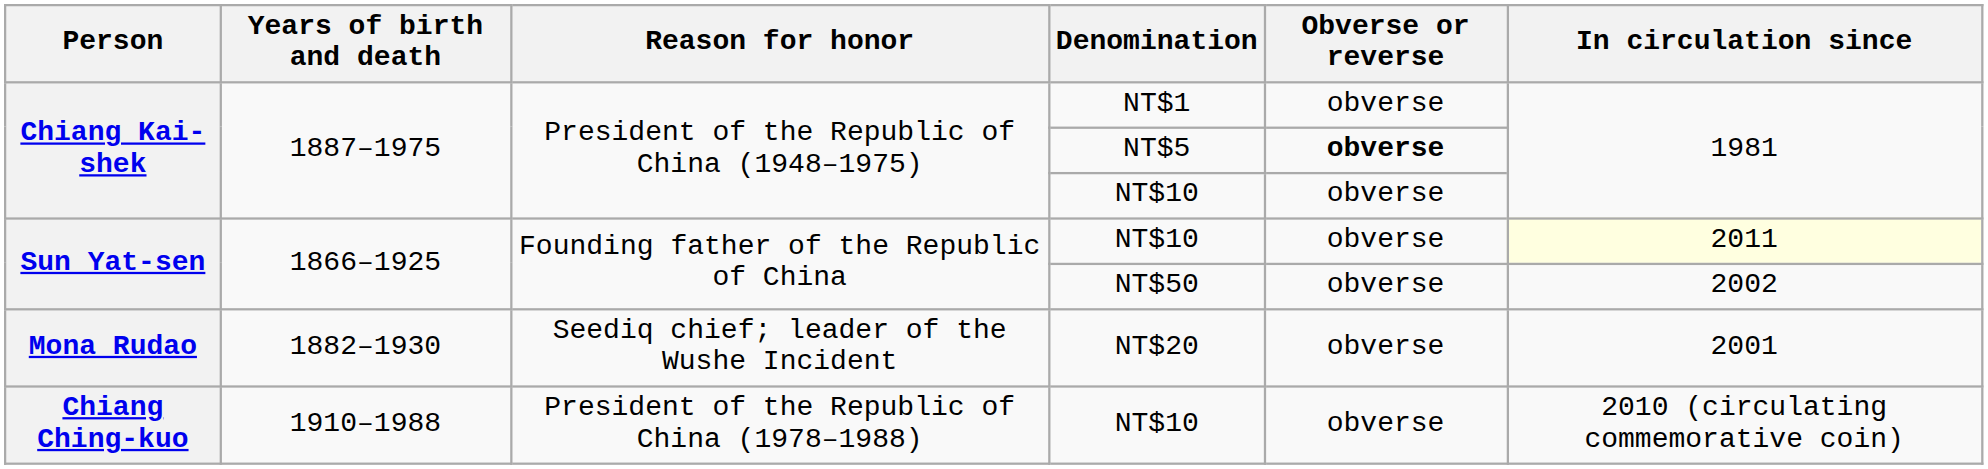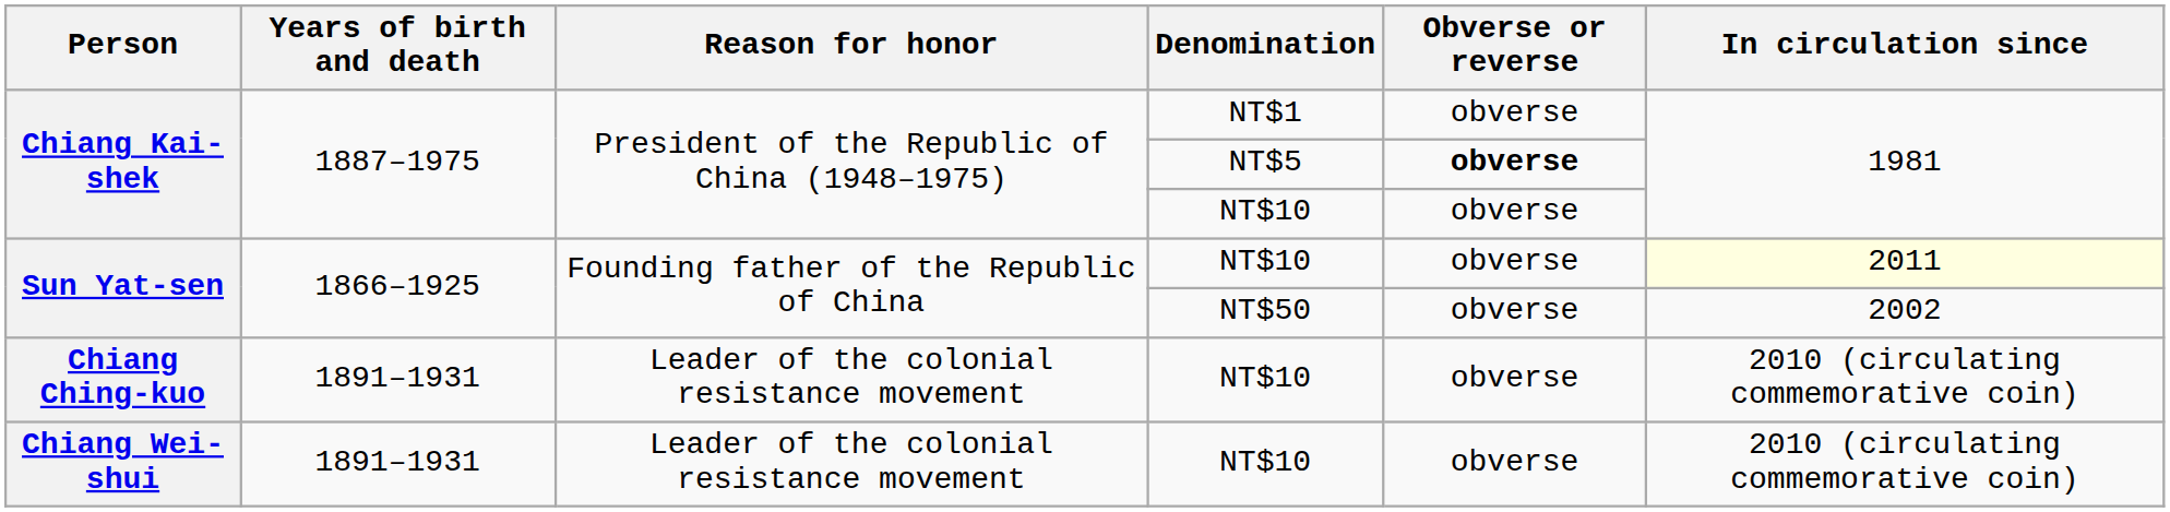- row: Mona Rudao | 1882–1930 | Seediq chief; leader of the Wushe Incident | NT$20 | obverse | 2001
Chiang Ching-kuo | Years of birth and death: 1910–1988 -> 1891–1931
Chiang Ching-kuo | Reason for honor: President of the Republic of China (1978–1988) -> Leader of the colonial resistance movement
+ row: Chiang Wei-shui | 1891–1931 | Leader of the colonial resistance movement | NT$10 | obverse | 2010 (circulating commemorative coin)
